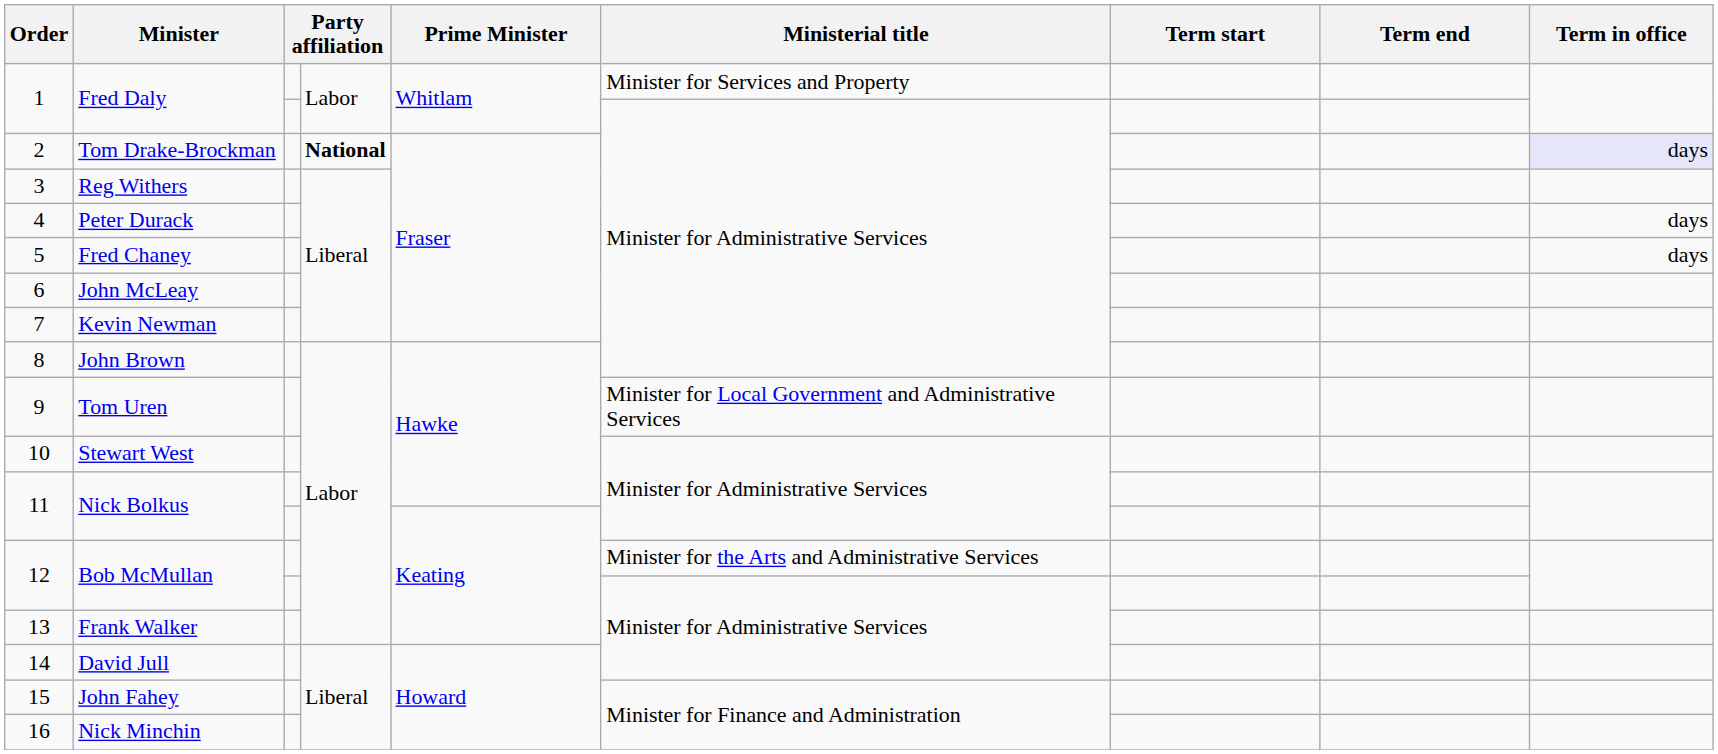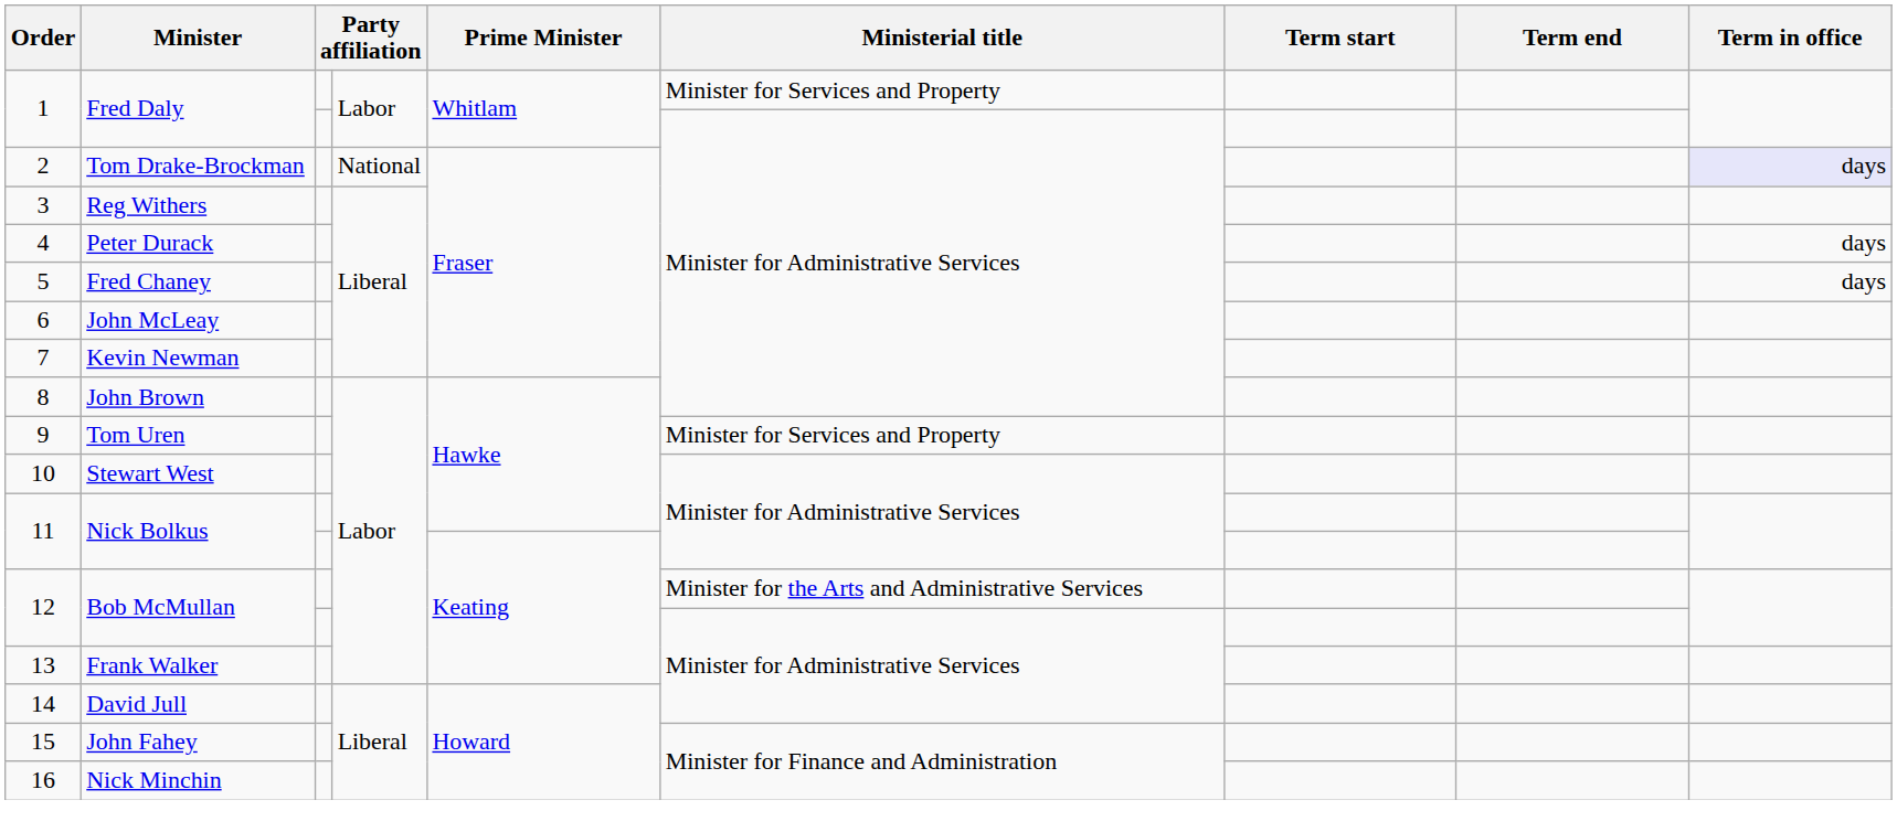2 | column 4: bold -> normal
9 | Ministerial title: Minister for Local Government and Administrative Services -> Minister for Services and Property
